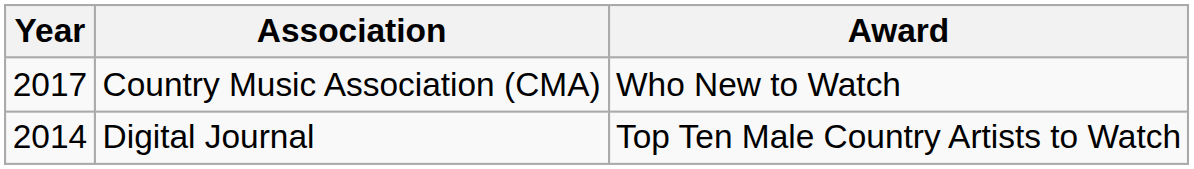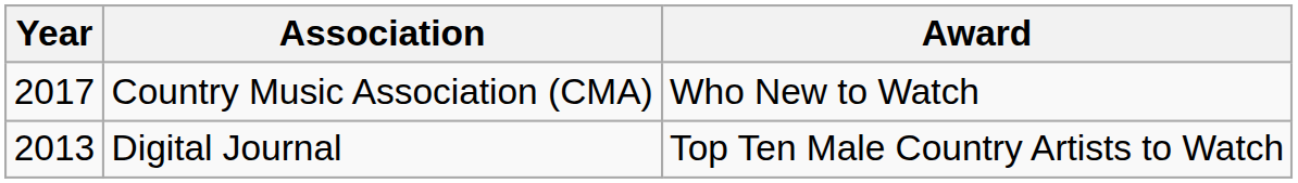Digital Journal | Year: 2014 -> 2013
